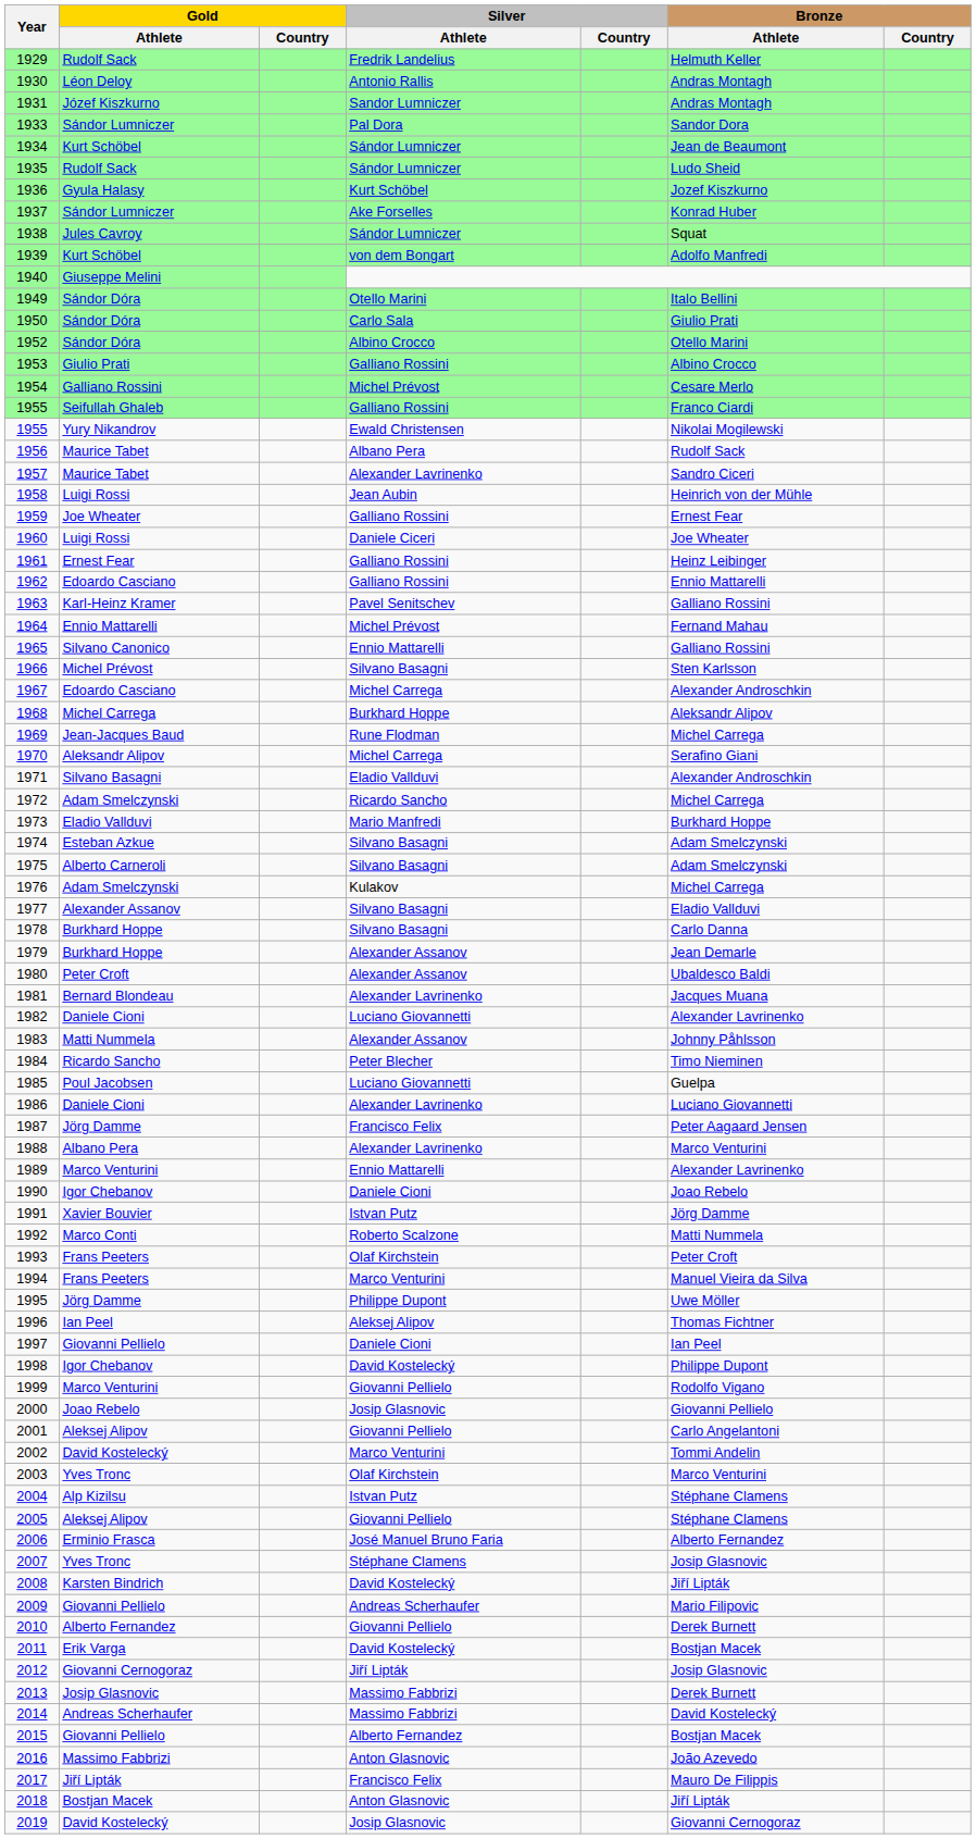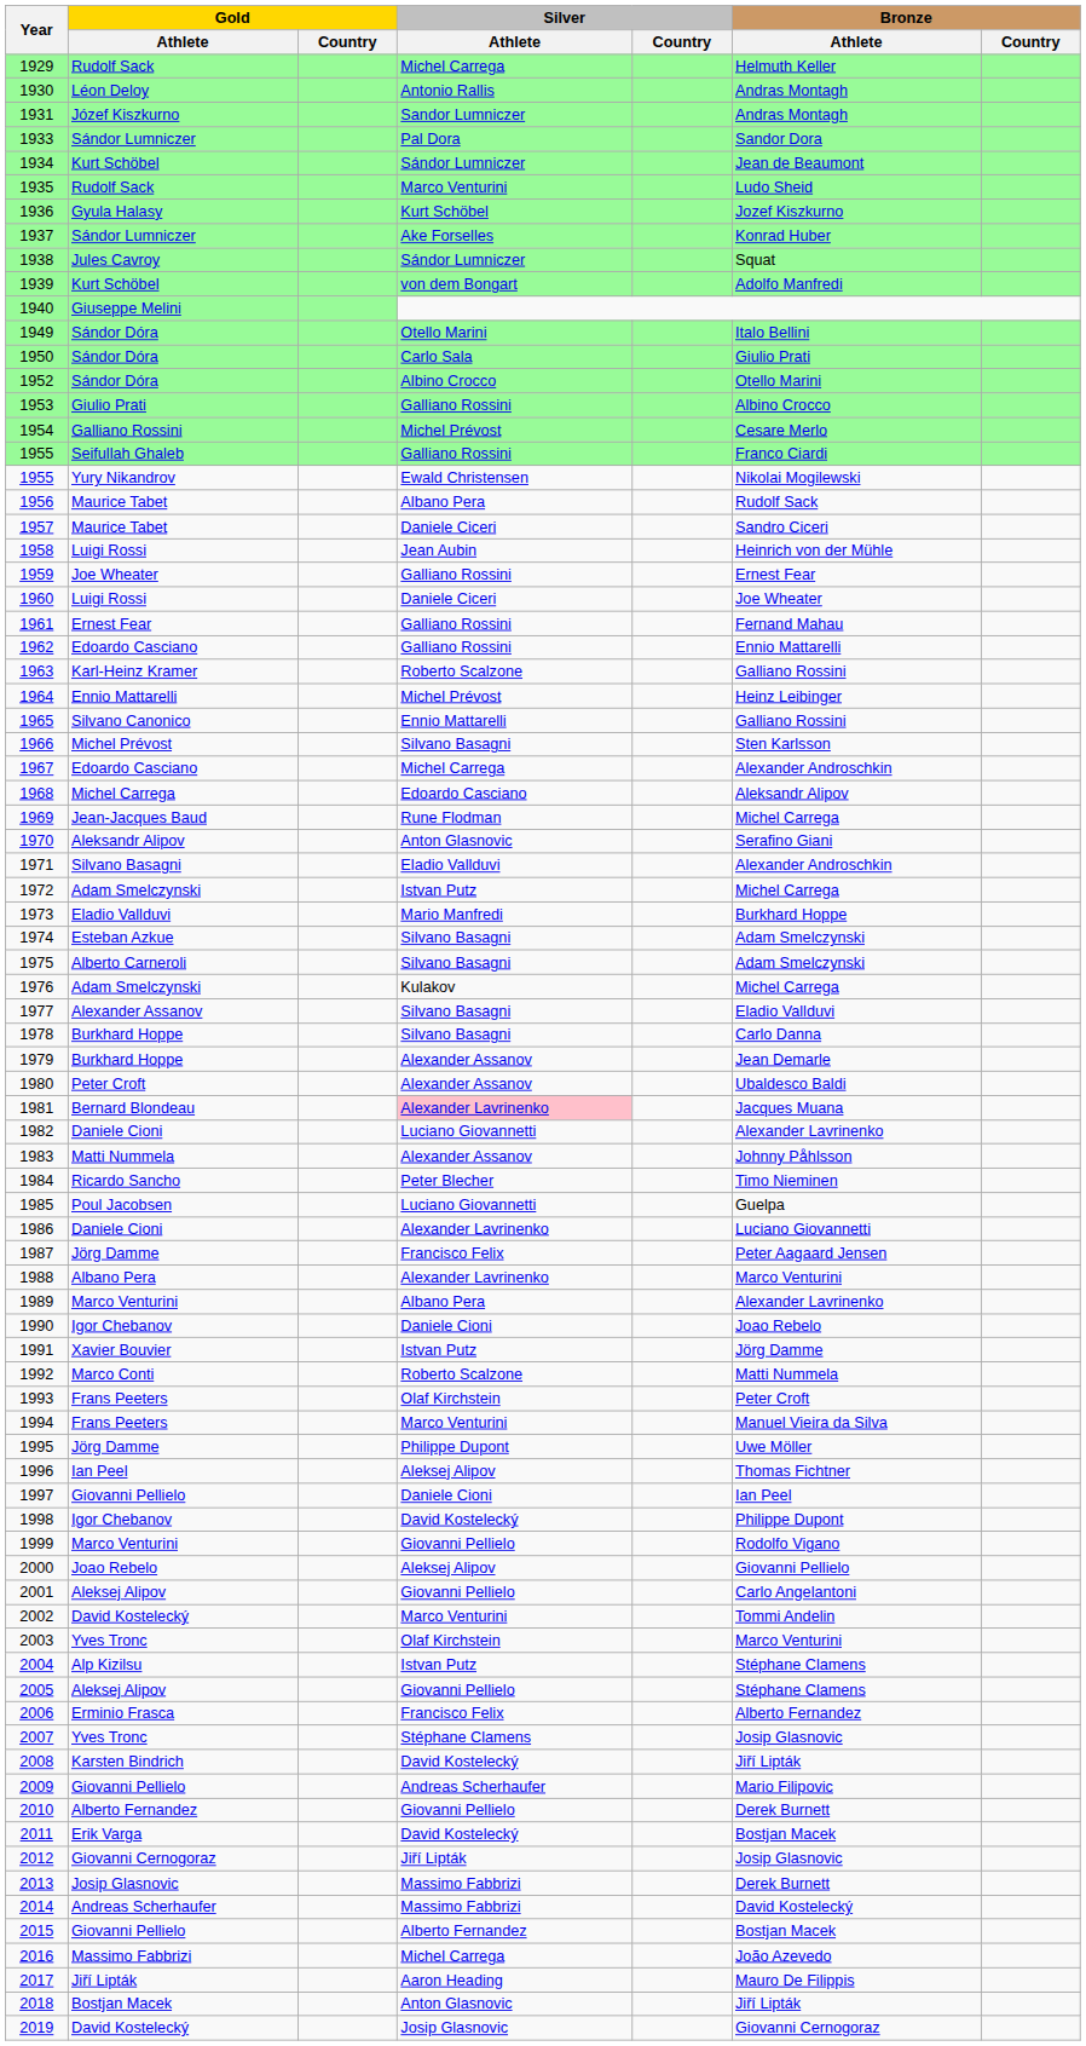1929 | Silver / Athlete: Fredrik Landelius -> Michel Carrega
1935 | Silver / Athlete: Sándor Lumniczer -> Marco Venturini
1957 | Silver / Athlete: Alexander Lavrinenko -> Daniele Ciceri
1961 | Bronze / Athlete: Heinz Leibinger -> Fernand Mahau
1963 | Silver / Athlete: Pavel Senitschev -> Roberto Scalzone
1964 | Bronze / Athlete: Fernand Mahau -> Heinz Leibinger
1968 | Silver / Athlete: Burkhard Hoppe -> Edoardo Casciano
1970 | Silver / Athlete: Michel Carrega -> Anton Glasnovic
1972 | Silver / Athlete: Ricardo Sancho -> Istvan Putz
1981 | Silver / Athlete: no background -> pink background
1989 | Silver / Athlete: Ennio Mattarelli -> Albano Pera
2000 | Silver / Athlete: Josip Glasnovic -> Aleksej Alipov
2006 | Silver / Athlete: José Manuel Bruno Faria -> Francisco Felix
2016 | Silver / Athlete: Anton Glasnovic -> Michel Carrega
2017 | Silver / Athlete: Francisco Felix -> Aaron Heading
